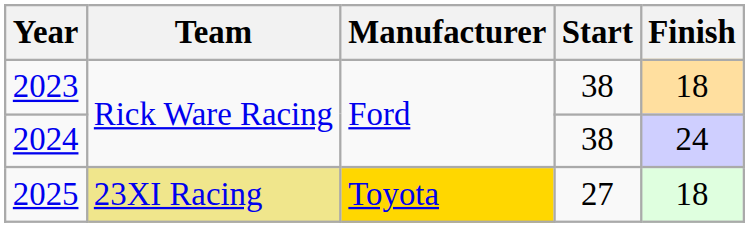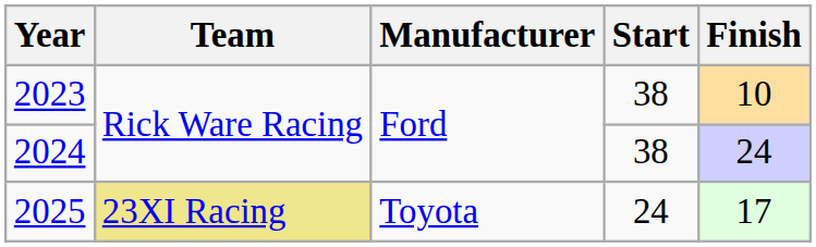2023 | Finish: 18 -> 10
2025 | Manufacturer: gold background -> no background
2025 | Start: 27 -> 24
2025 | Finish: 18 -> 17
